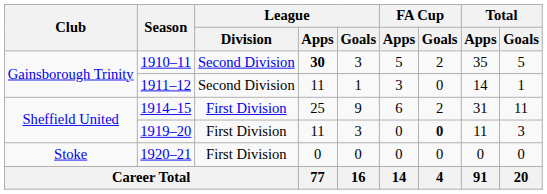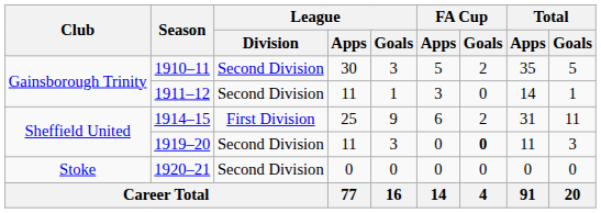1910–11 | League / Apps: bold -> normal
1919–20 | League / Division: First Division -> Second Division
1920–21 | League / Division: First Division -> Second Division
